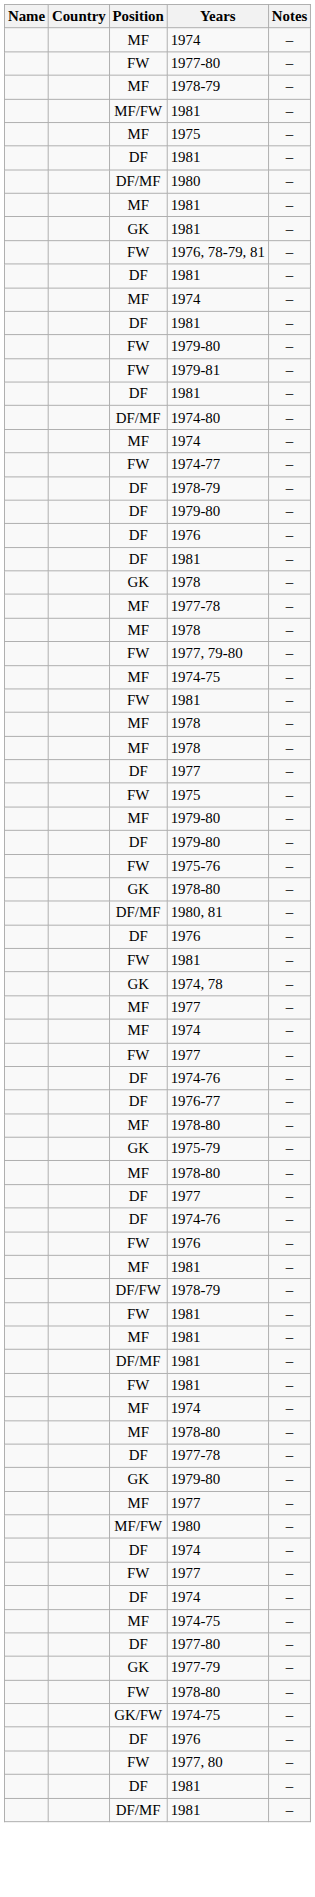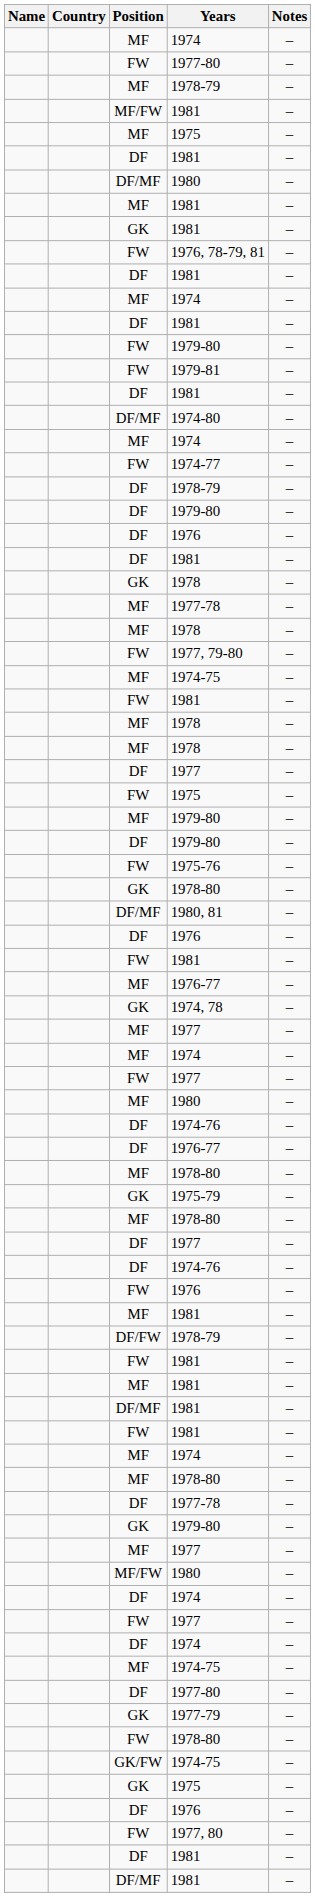+ row: MF | 1976-77 | –
+ row: MF | 1980 | –
+ row: GK | 1975 | –
